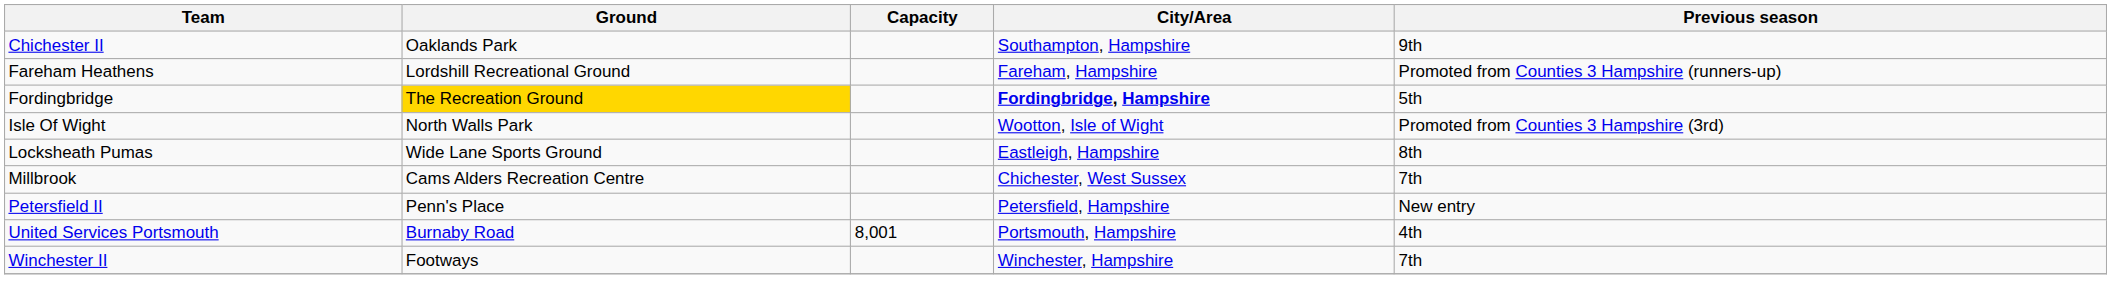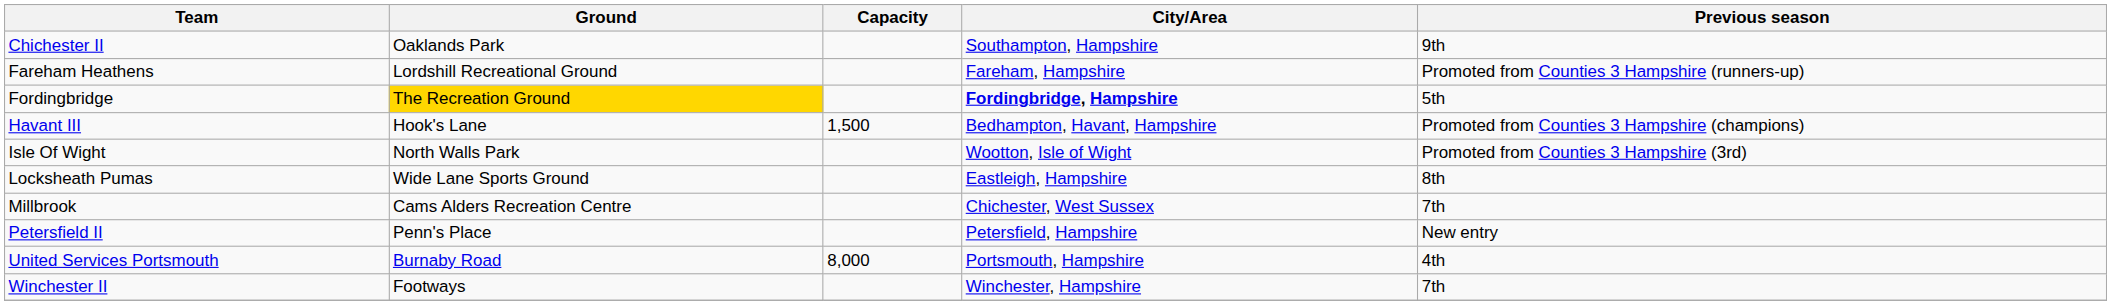+ row: Havant III | Hook's Lane | 1,500 | Bedhampton, Havant, Hampshire | Promoted from Counties 3 Hampshire (champions)
United Services Portsmouth | Capacity: 8,001 -> 8,000
